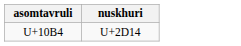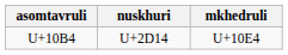+ column: mkhedruli | U+10E4
